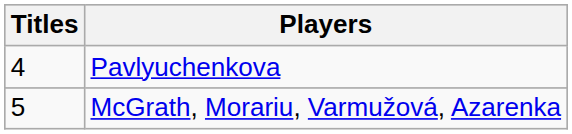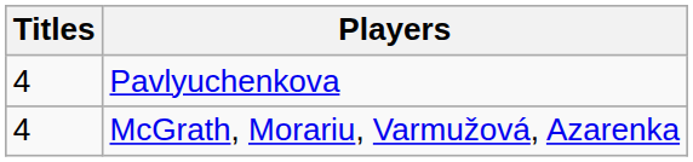McGrath, Morariu, Varmužová, Azarenka | Titles: 5 -> 4
